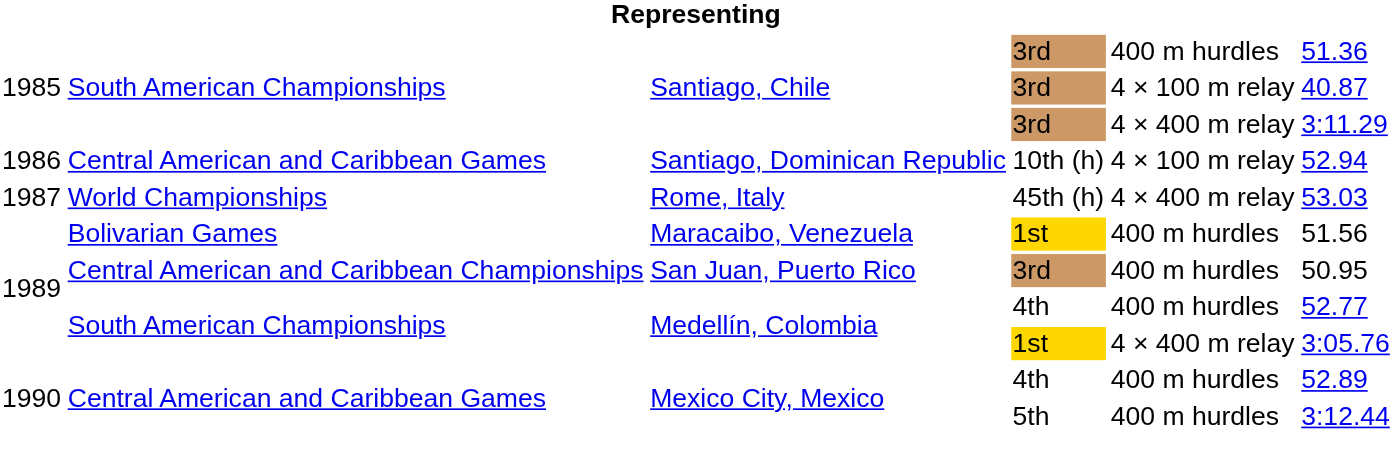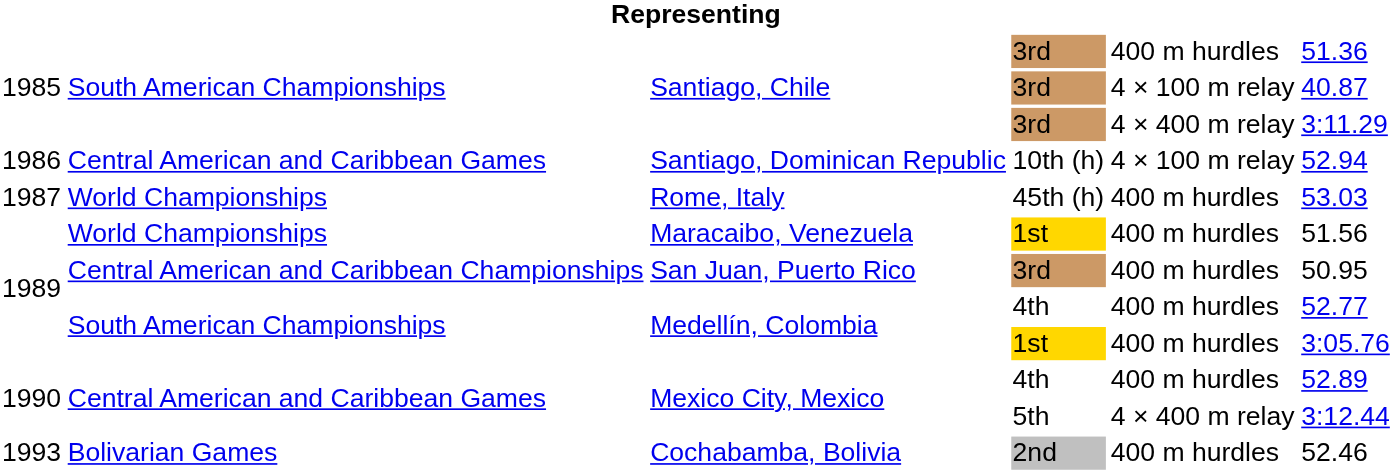Rome, Italy | column 5: 4 × 400 m relay -> 400 m hurdles
Maracaibo, Venezuela | column 2: Bolivarian Games -> World Championships
Medellín, Colombia / 1st | column 5: 4 × 400 m relay -> 400 m hurdles
Mexico City, Mexico / 5th | column 5: 400 m hurdles -> 4 × 400 m relay
+ row: 1993 | Bolivarian Games | Cochabamba, Bolivia | 2nd | 400 m hurdles | 52.46
